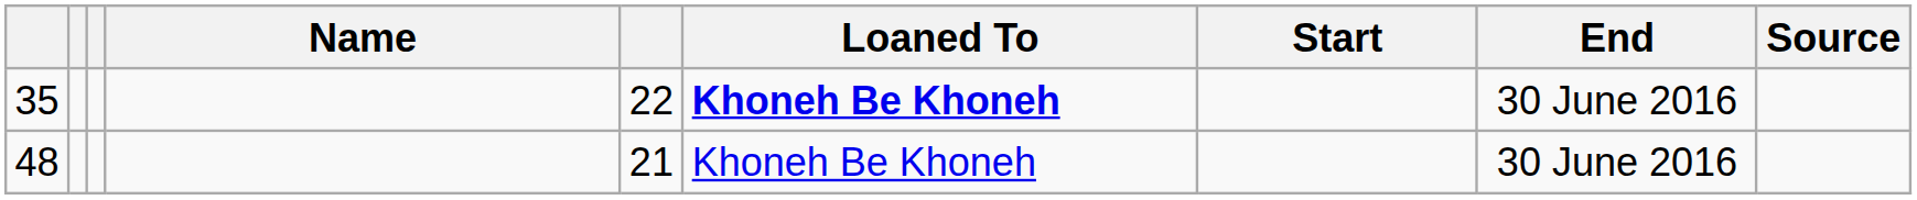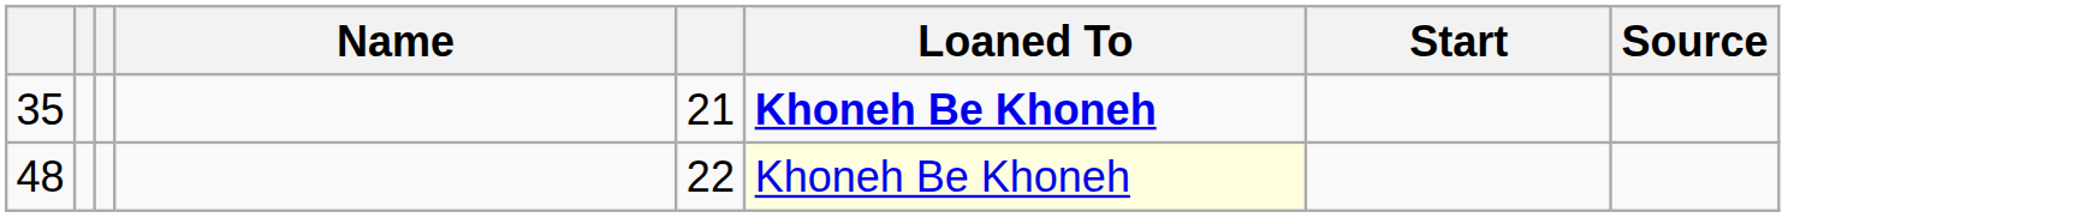- column: End | 30 June 2016 | 30 June 2016
35 | column 5: 22 -> 21
48 | column 5: 21 -> 22
48 | Loaned To: no background -> lightyellow background
